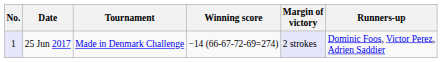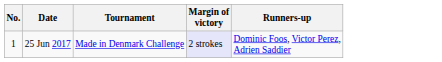- column: Winning score | −14 (66-67-72-69=274)
25 Jun 2017 | No.: lavender background -> no background
